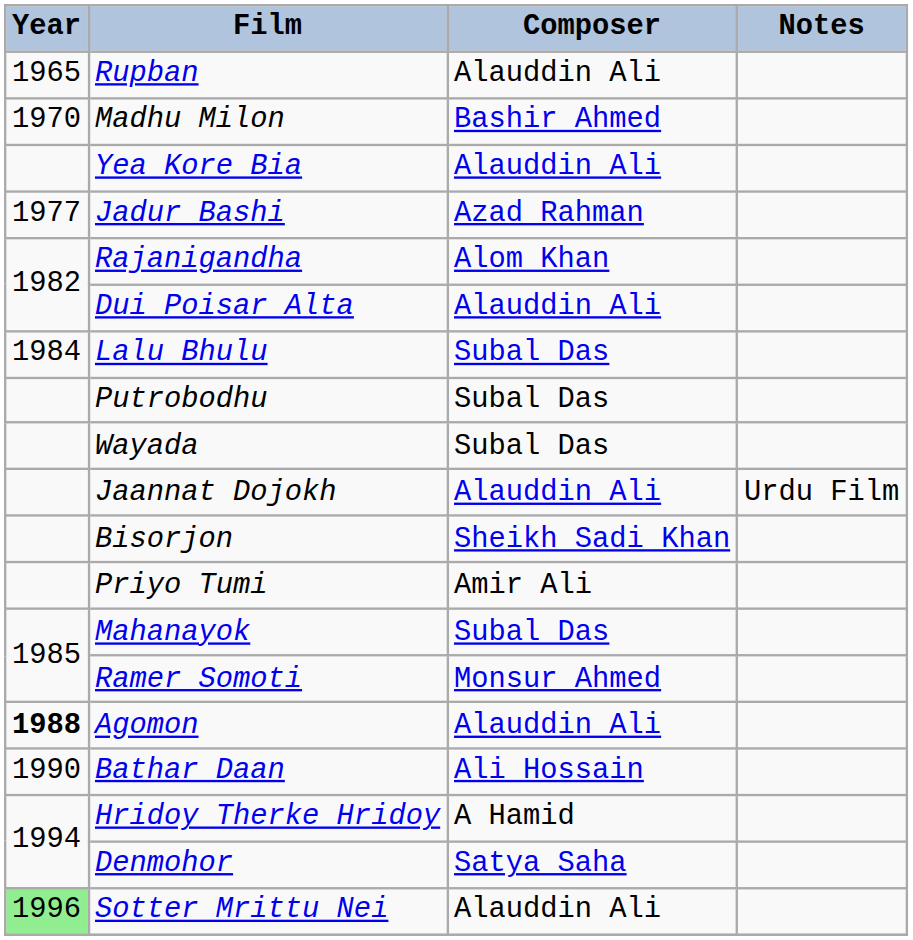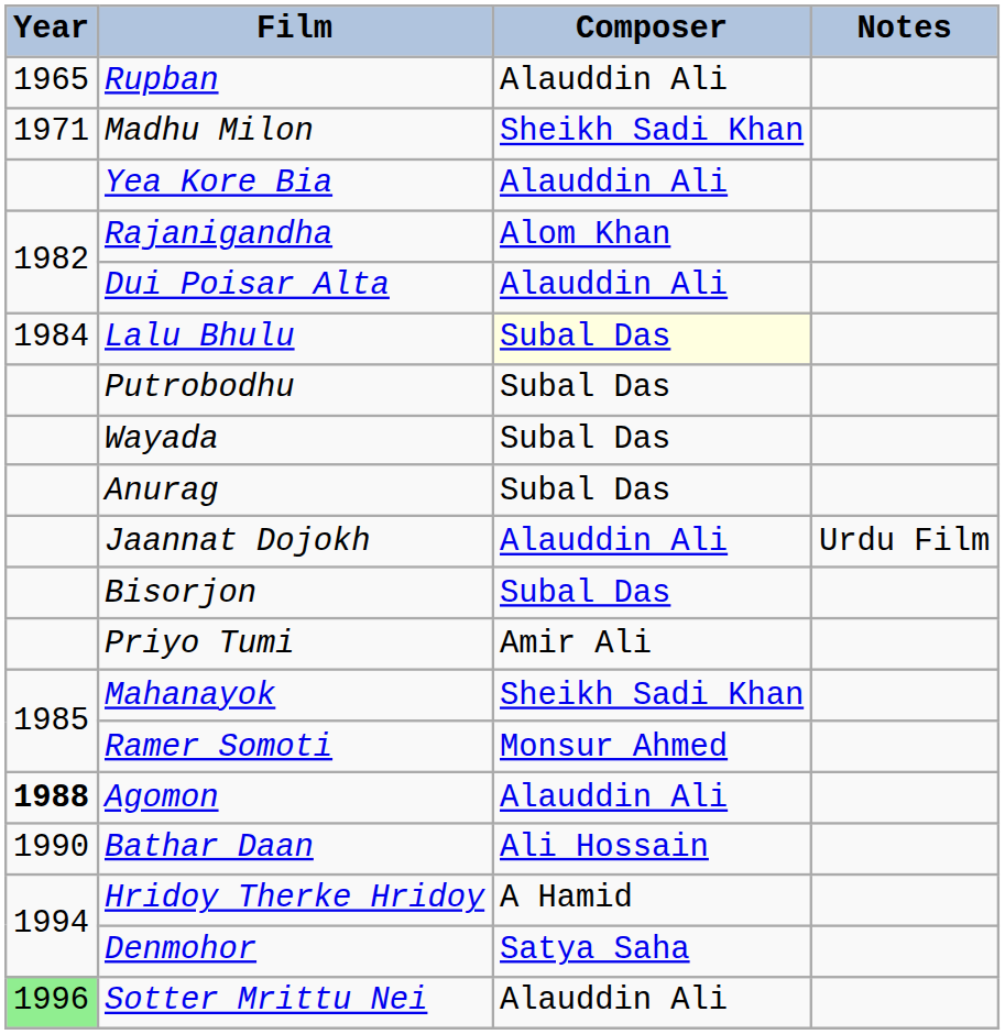Madhu Milon | Year: 1970 -> 1971
Madhu Milon | Composer: Bashir Ahmed -> Sheikh Sadi Khan
- row: 1977 | Jadur Bashi | Azad Rahman
Lalu Bhulu | Composer: no background -> lightyellow background
+ row: Anurag | Subal Das
Bisorjon | Composer: Sheikh Sadi Khan -> Subal Das
Mahanayok | Composer: Subal Das -> Sheikh Sadi Khan
